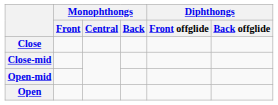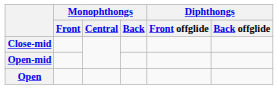- row: Close
